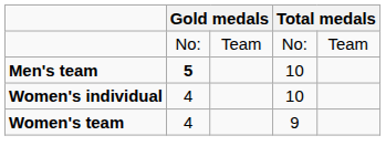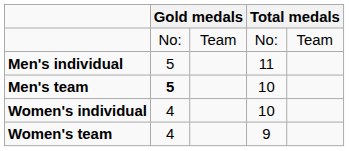+ row: Men's individual | 5 | 11
